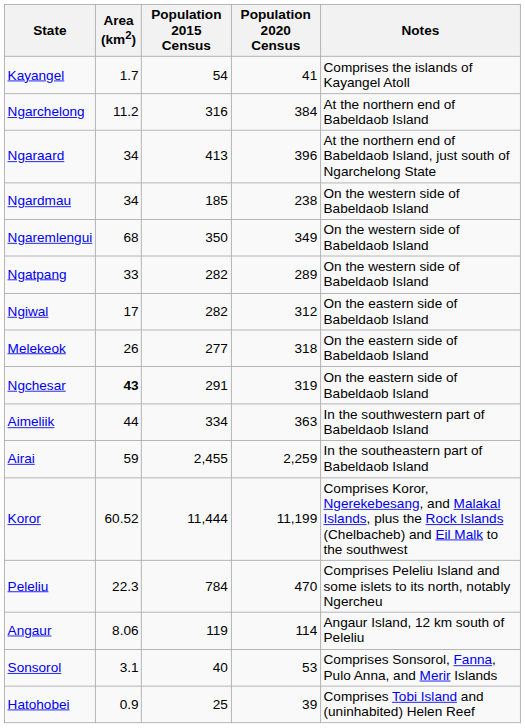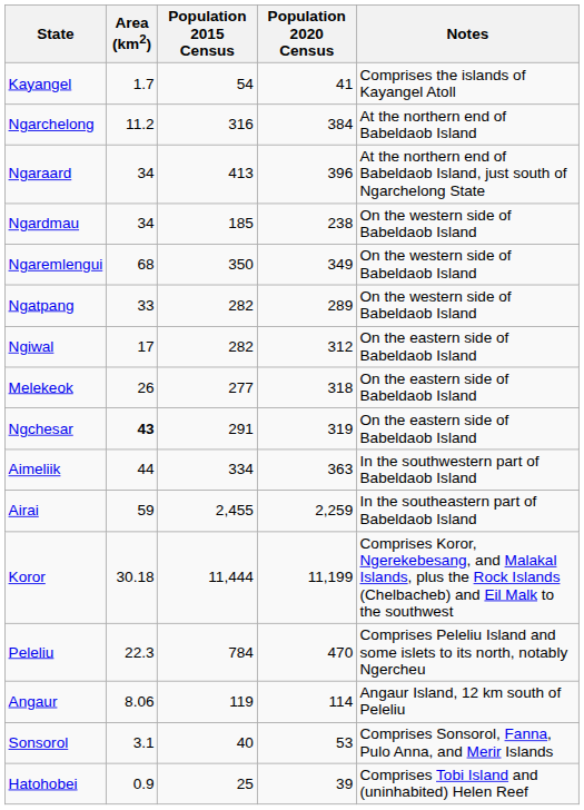Koror | Area (km2): 60.52 -> 30.18
